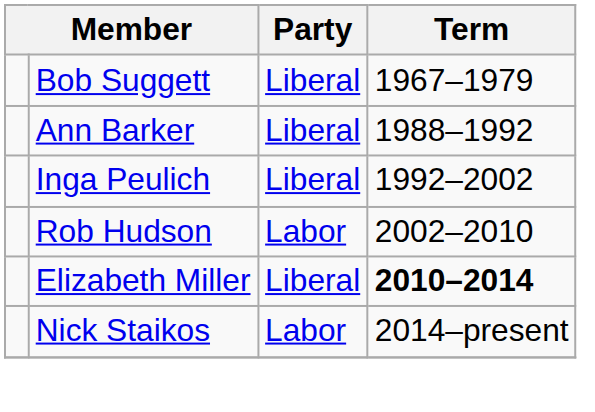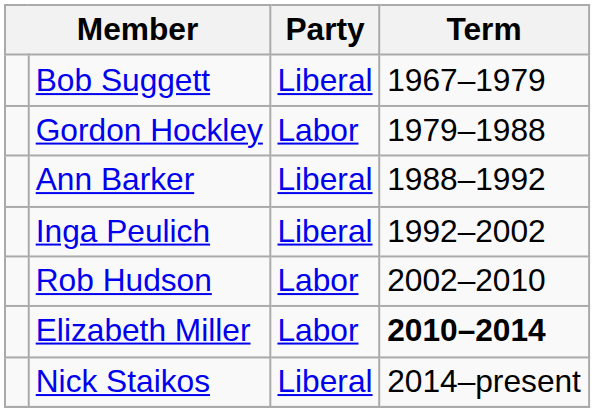+ row: Gordon Hockley | Labor | 1979–1988
Elizabeth Miller | Party: Liberal -> Labor
Nick Staikos | Party: Labor -> Liberal
